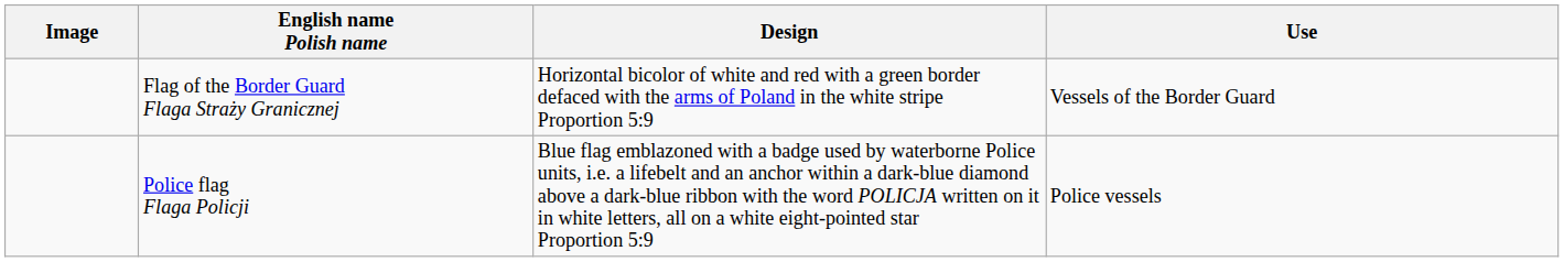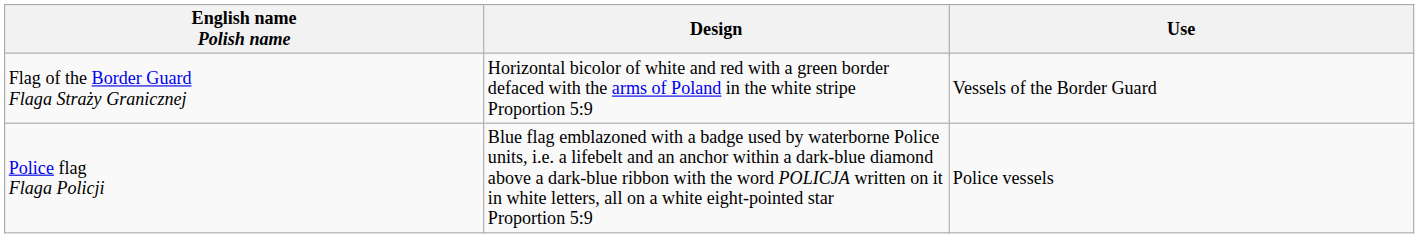- column: Image
